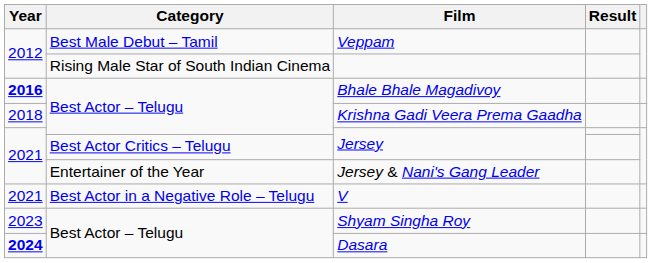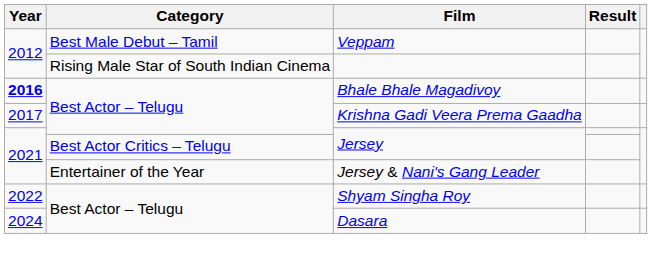Krishna Gadi Veera Prema Gaadha | Year: 2018 -> 2017
- row: 2021 | Best Actor in a Negative Role – Telugu | V
Shyam Singha Roy | Year: 2023 -> 2022
Dasara | Year: bold -> normal
